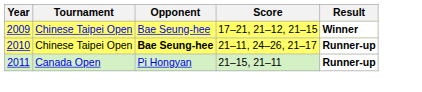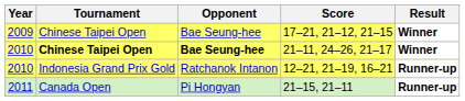21–11, 24–26, 21–17 | Tournament: normal -> bold
21–11, 24–26, 21–17 | Result: Runner-up -> Winner
+ row: 2010 | Indonesia Grand Prix Gold | Ratchanok Intanon | 12–21, 21–19, 16–21 | Runner-up
